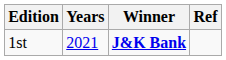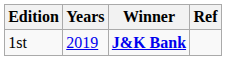1st | Years: 2021 -> 2019
